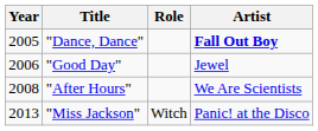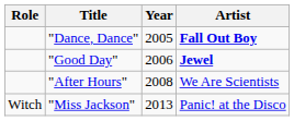columns swapped: Year <-> Role
"Good Day" | Artist: normal -> bold
